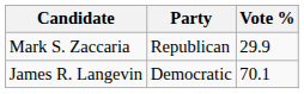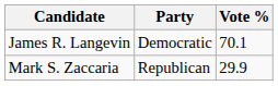rows swapped: James R. Langevin <-> Mark S. Zaccaria
